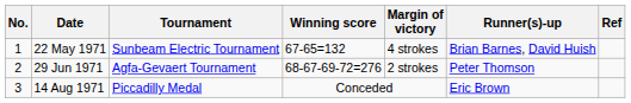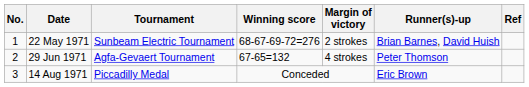22 May 1971 | Winning score: 67-65=132 -> 68-67-69-72=276
22 May 1971 | Margin of victory: 4 strokes -> 2 strokes
29 Jun 1971 | Winning score: 68-67-69-72=276 -> 67-65=132
29 Jun 1971 | Margin of victory: 2 strokes -> 4 strokes
